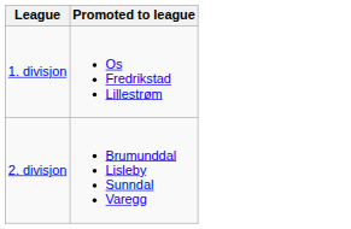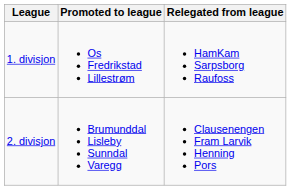+ column: Relegated from league | HamKam Sarpsborg Raufoss | Clausenengen Fram Larvik Henning Pors
